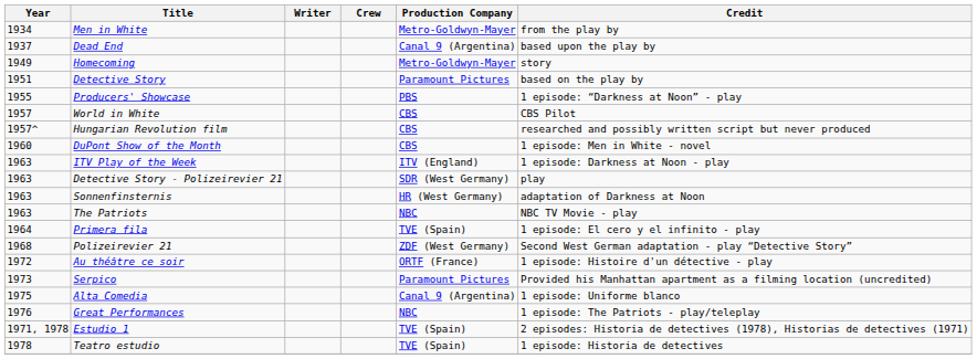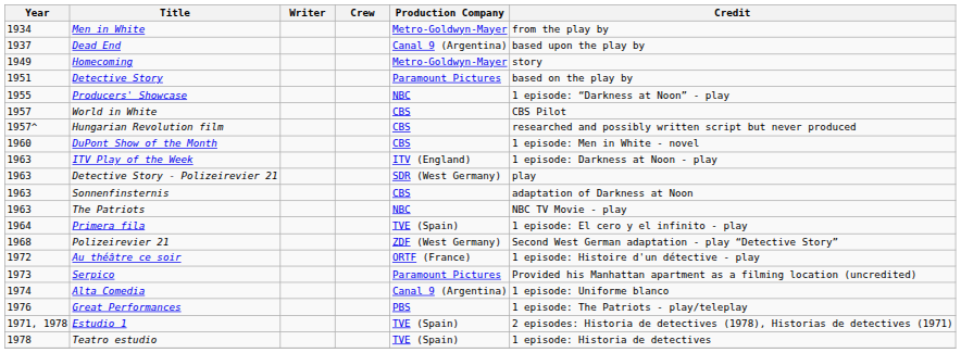Producers' Showcase | Production Company: PBS -> NBC
Sonnenfinsternis | Production Company: HR (West Germany) -> CBS
Alta Comedia | Year: 1975 -> 1974
Great Performances | Production Company: NBC -> PBS
